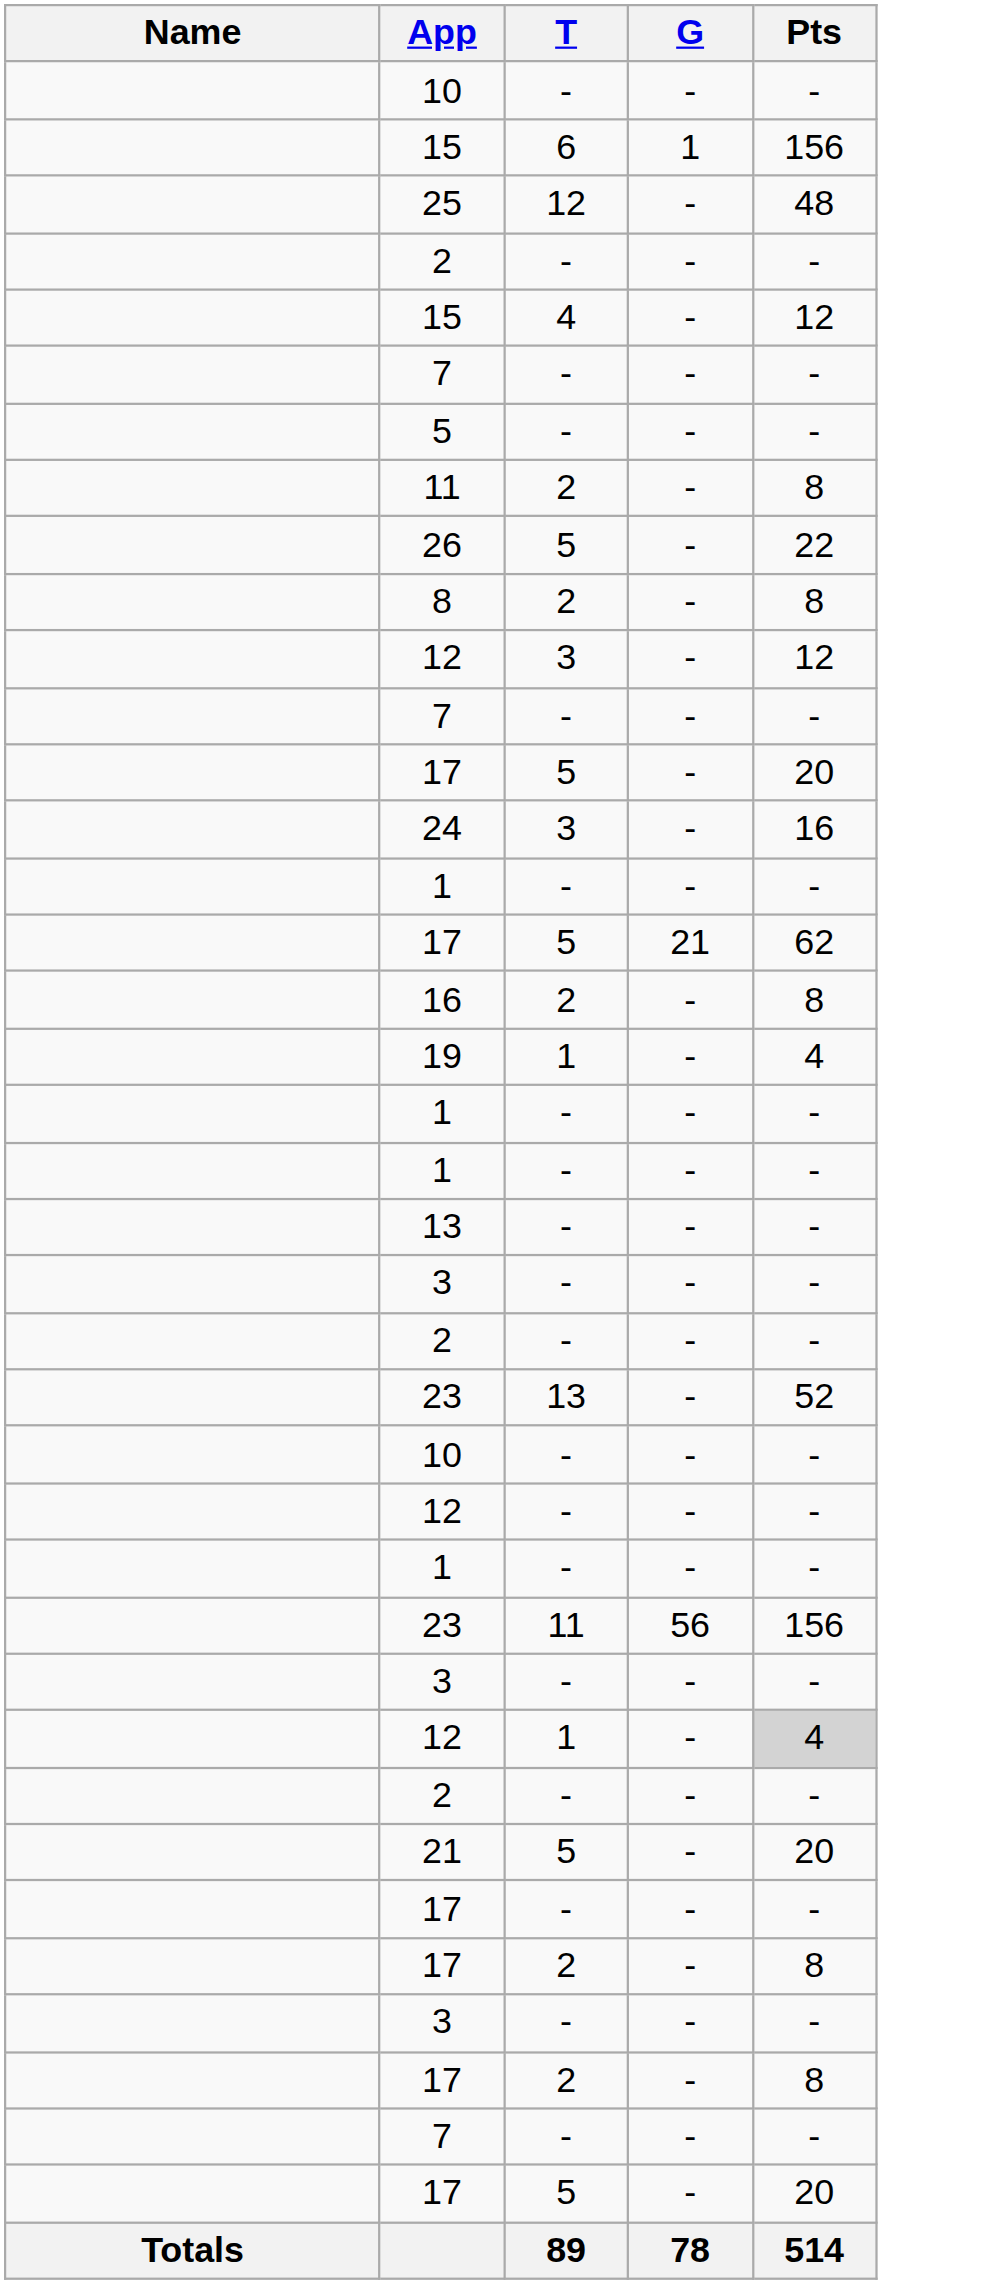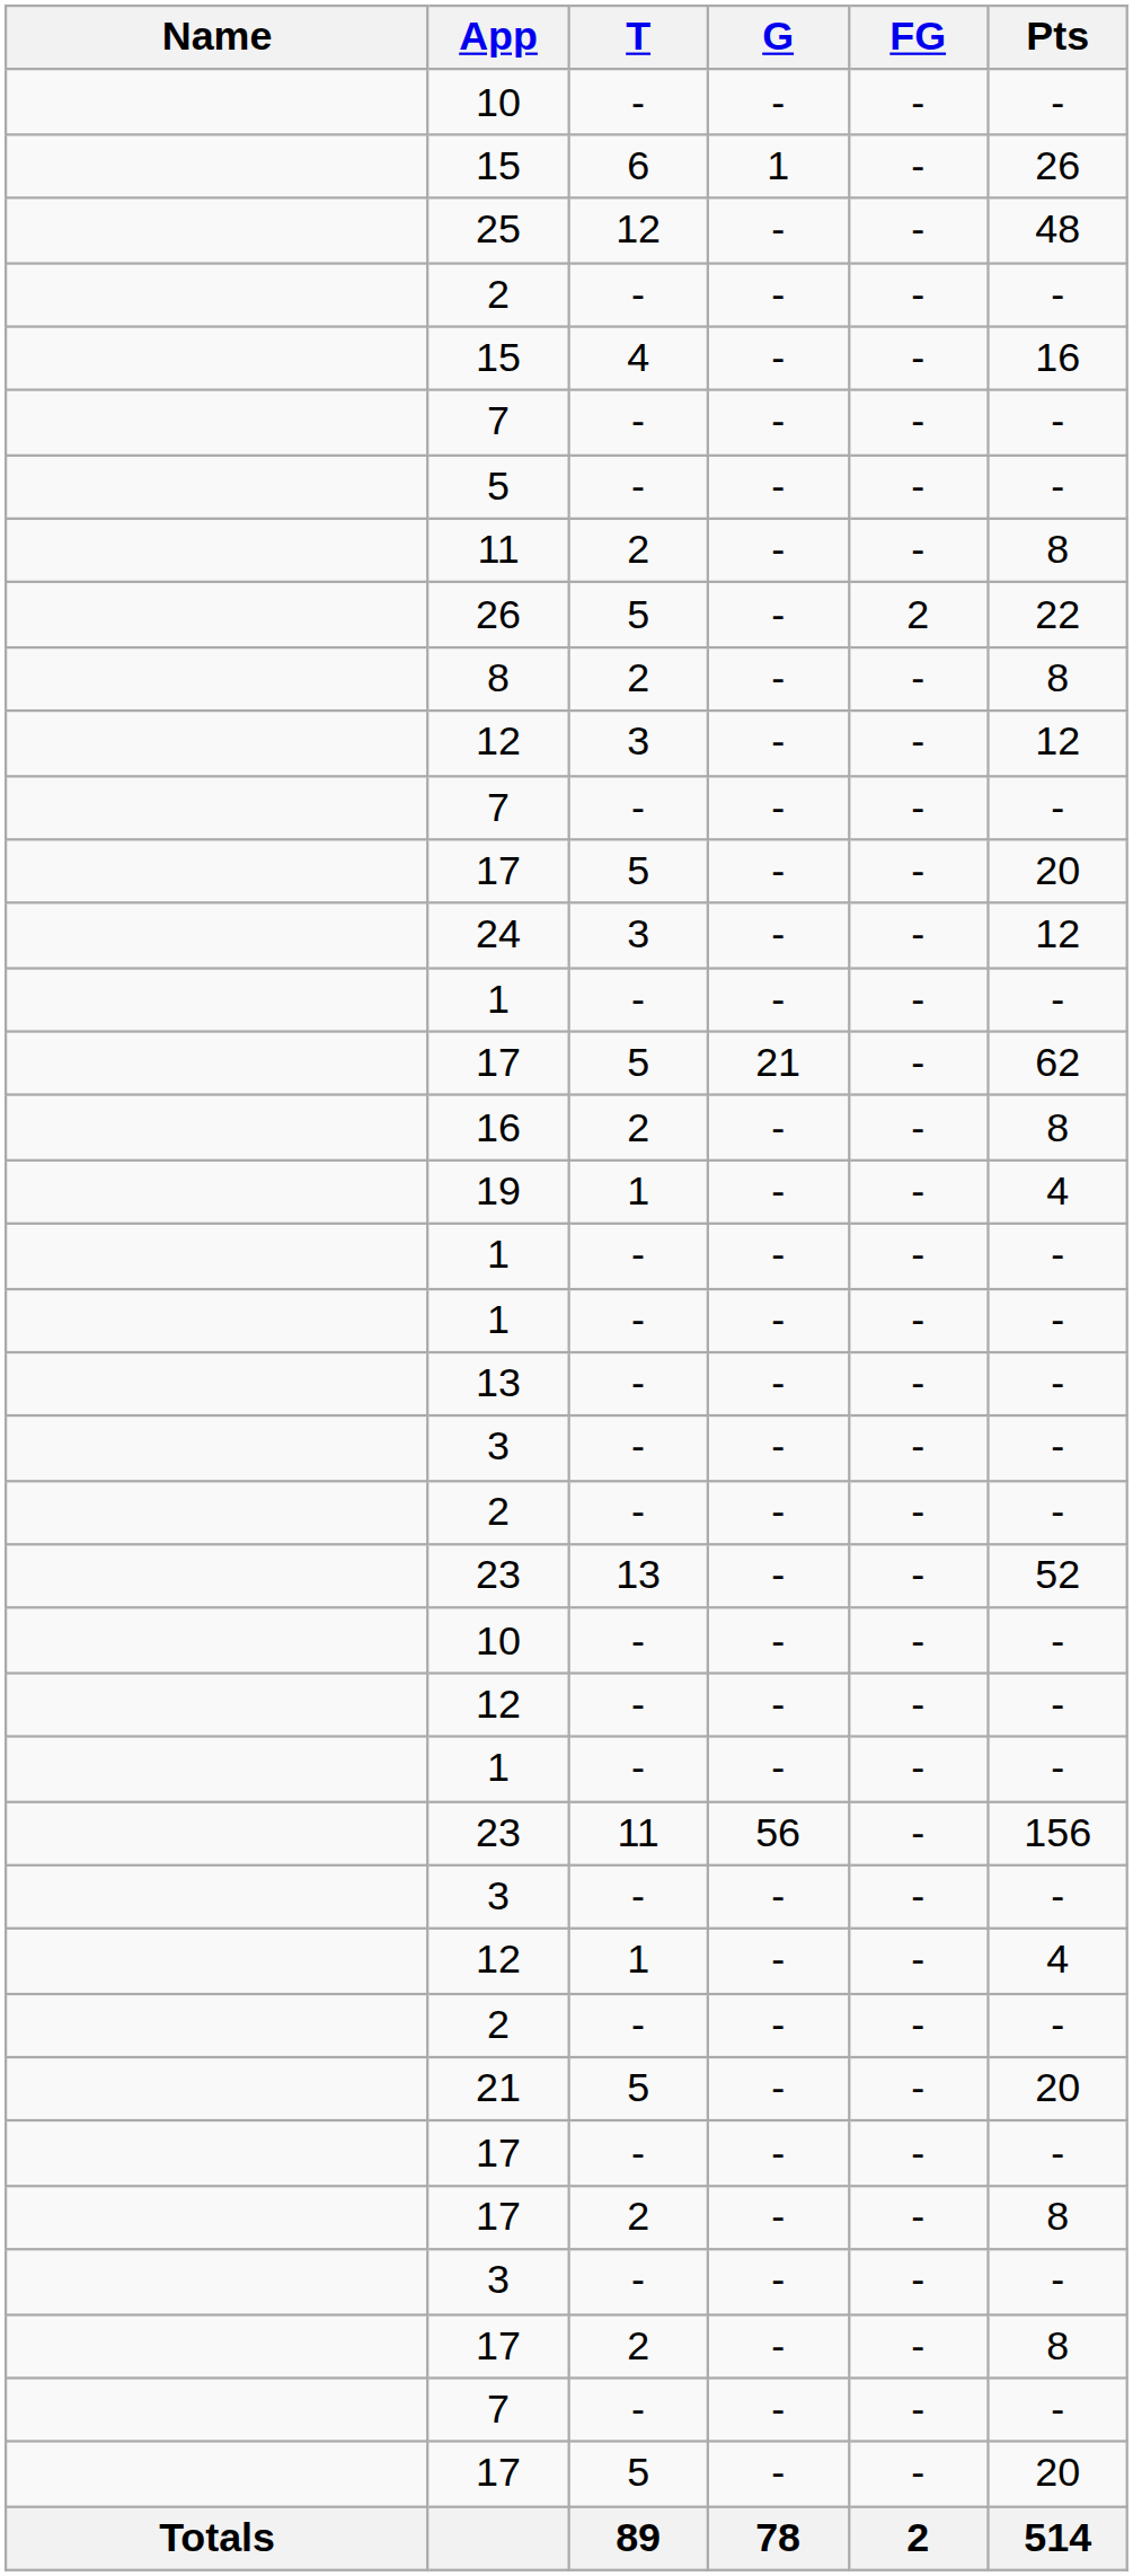+ column: FG | - | - | - | - | - | - | - | - | 2 | - | - | - | - | - | - | - | - | - | - | - | - | - | - | - | - | - | - | - | - | - | - | - | - | - | - | - | - | - | 2
15 / 6 | Pts: 156 -> 26
15 / 4 | Pts: 12 -> 16
24 | Pts: 16 -> 12
12 / 1 | Pts: lightgrey background -> no background
